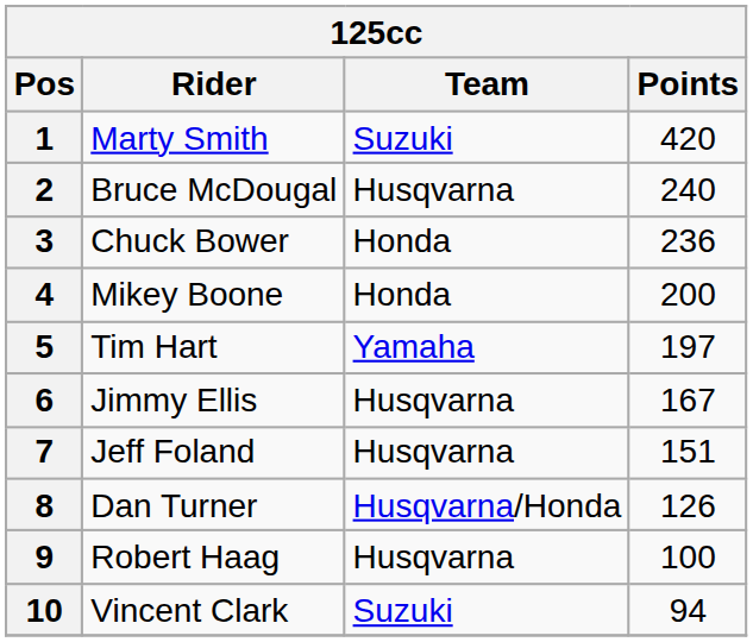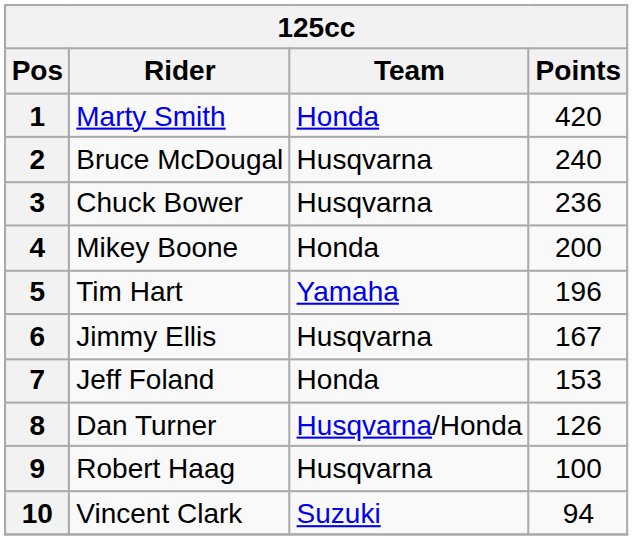1 | Team: Suzuki -> Honda
3 | Team: Honda -> Husqvarna
5 | Points: 197 -> 196
7 | Team: Husqvarna -> Honda
7 | Points: 151 -> 153
